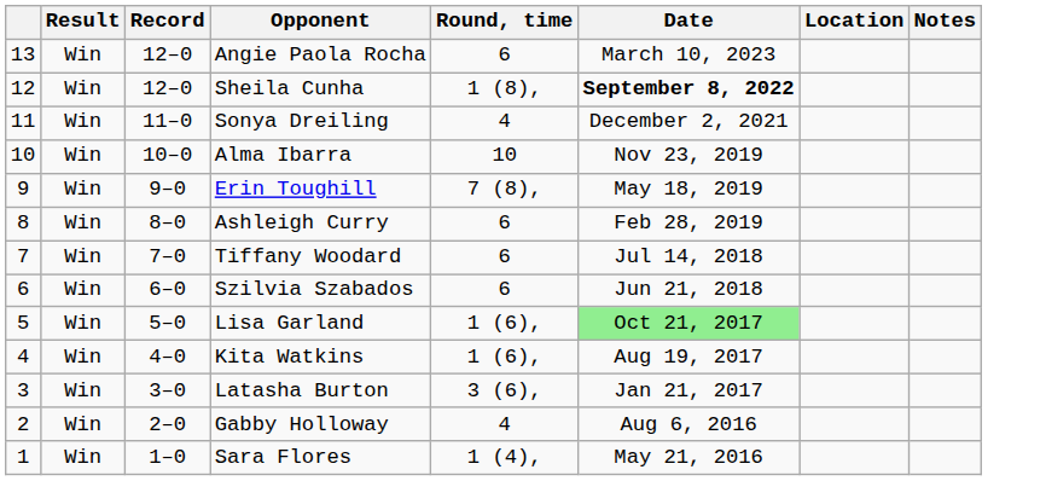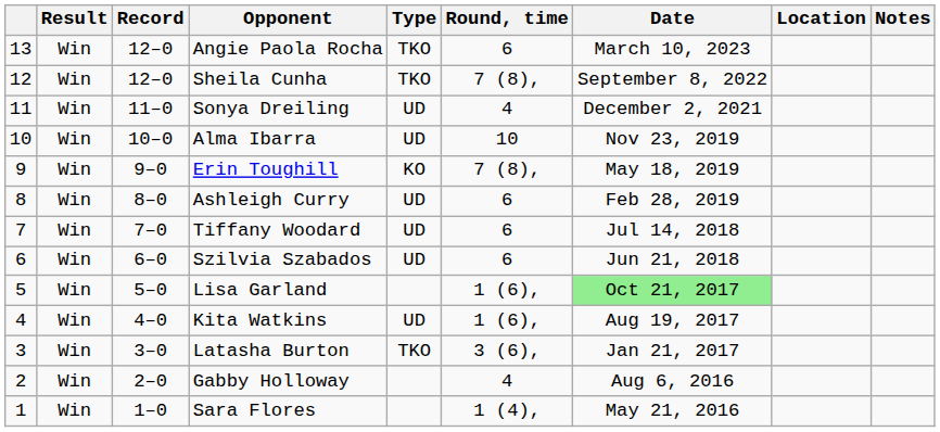+ column: Type | TKO | TKO | UD | UD | KO | UD | UD | UD | UD | TKO
Sheila Cunha | Round, time: 1 (8), -> 7 (8),
Sheila Cunha | Date: bold -> normal
